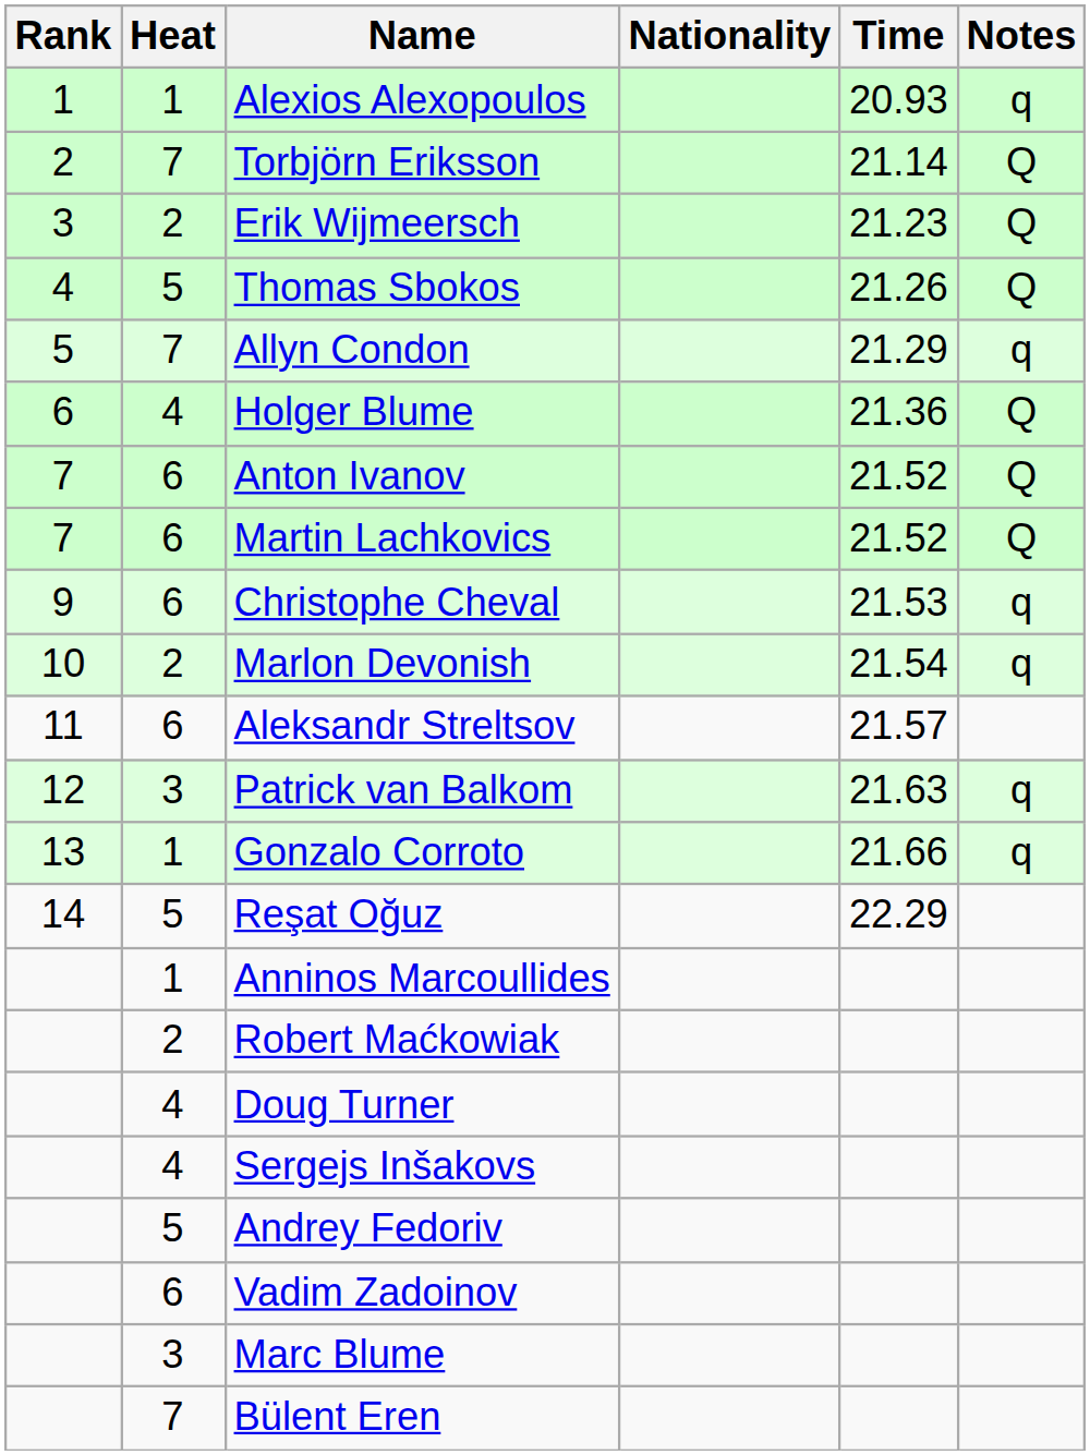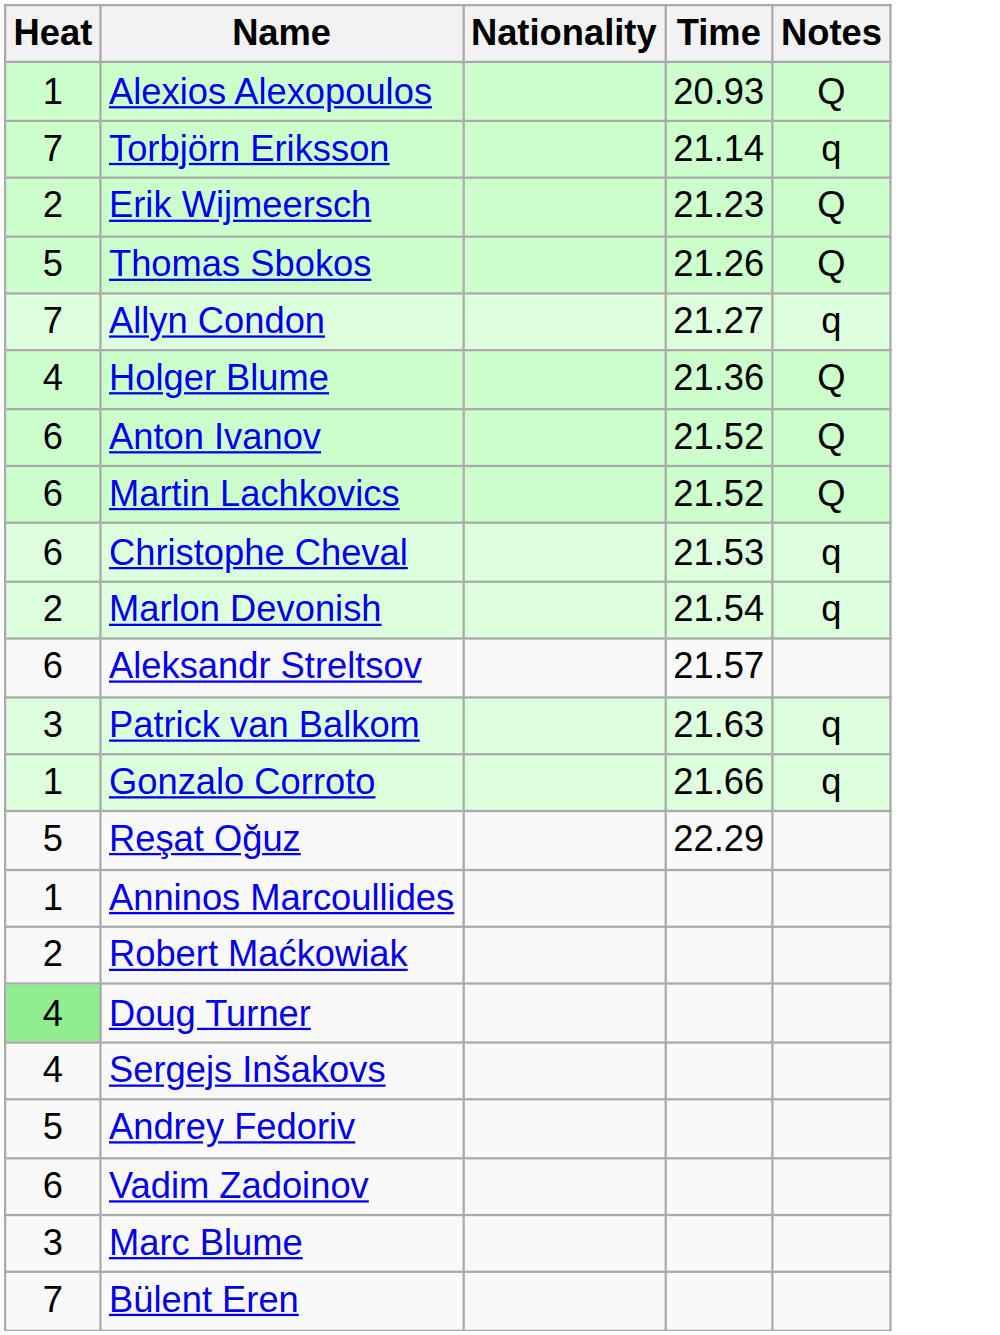- column: Rank | 1 | 2 | 3 | 4 | 5 | 6 | 7 | 7 | 9 | 10 | 11 | 12 | 13 | 14
Alexios Alexopoulos | Notes: q -> Q
Torbjörn Eriksson | Notes: Q -> q
Allyn Condon | Time: 21.29 -> 21.27
Doug Turner | Heat: no background -> lightgreen background
